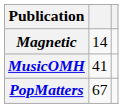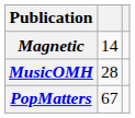MusicOMH | column 2: 41 -> 28
